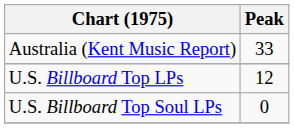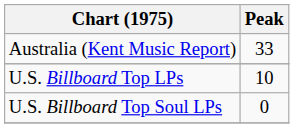U.S. Billboard Top LPs | Peak: 12 -> 10
